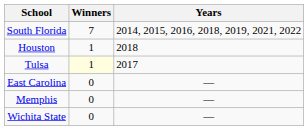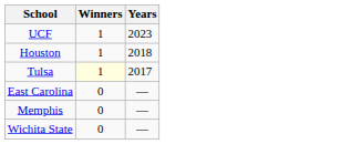- row: South Florida | 7 | 2014, 2015, 2016, 2018, 2019, 2021, 2022
+ row: UCF | 1 | 2023
